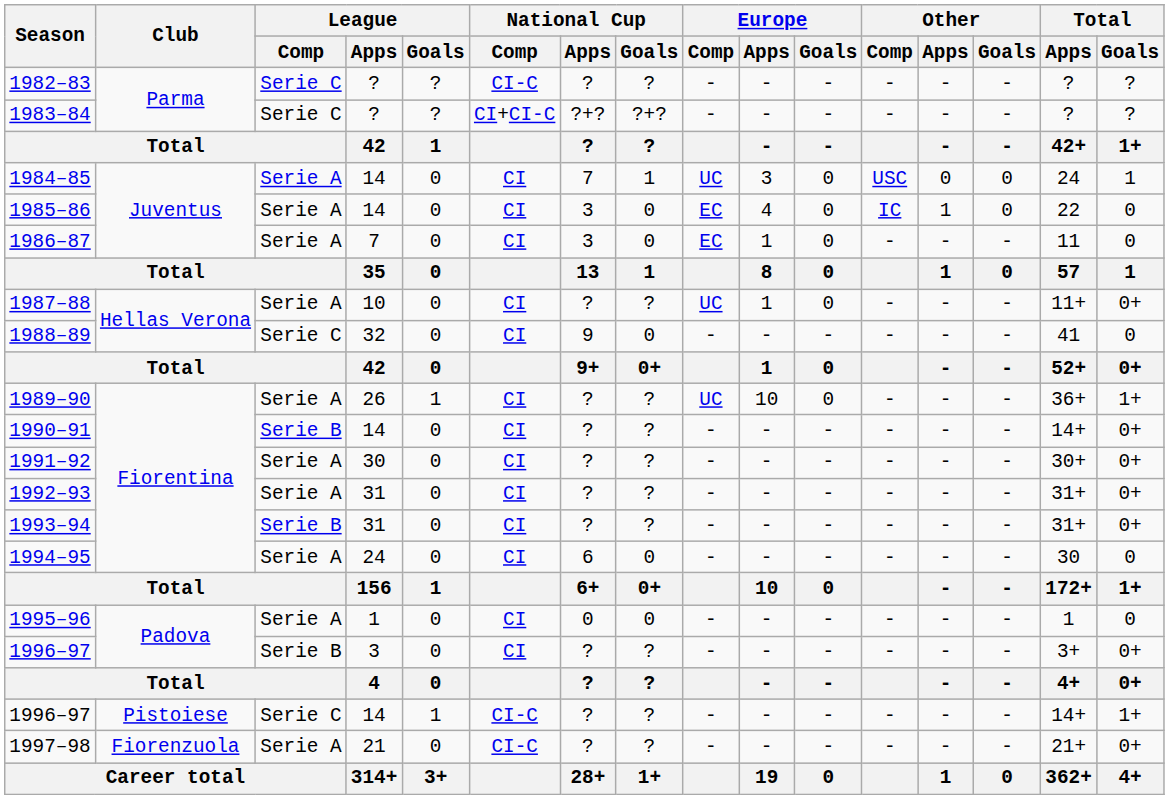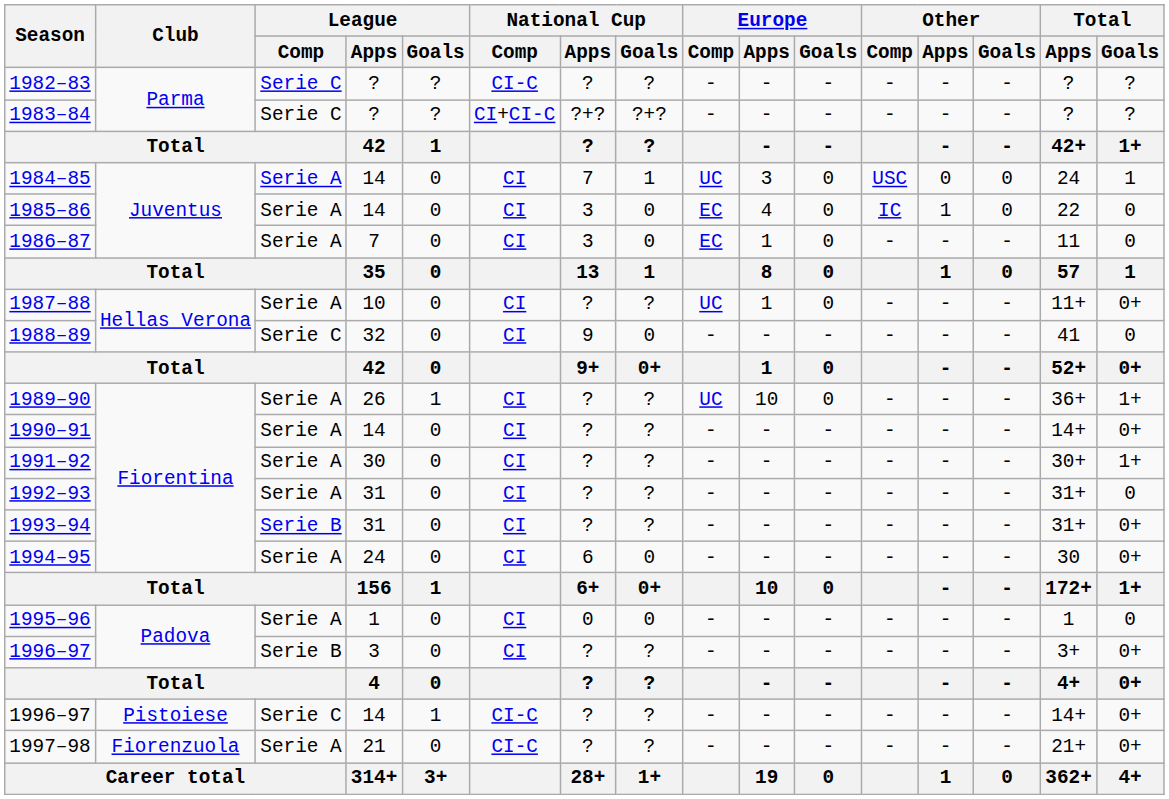1990–91 | League / Comp: Serie B -> Serie A
1991–92 | Total / Goals: 0+ -> 1+
1992–93 | Total / Goals: 0+ -> 0
1994–95 | Total / Goals: 0 -> 0+
1996–97 / 14 | Total / Goals: 1+ -> 0+
